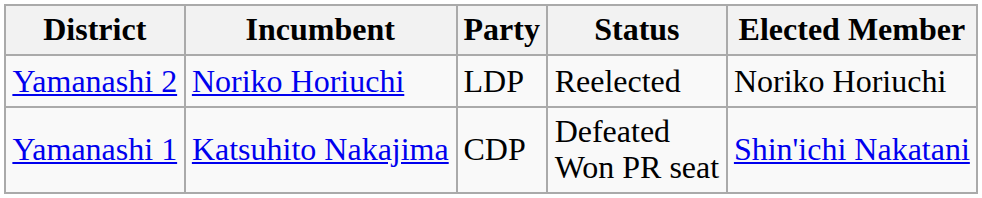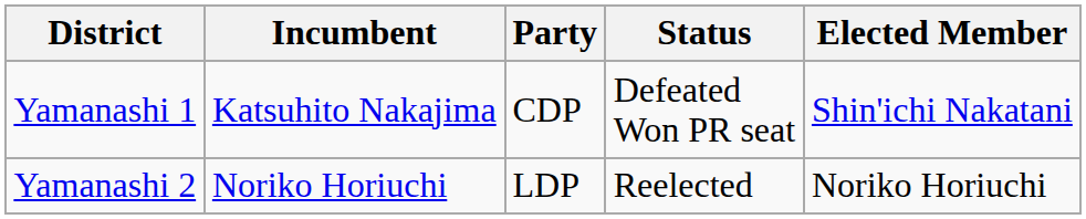rows swapped: Yamanashi 1 <-> Yamanashi 2
